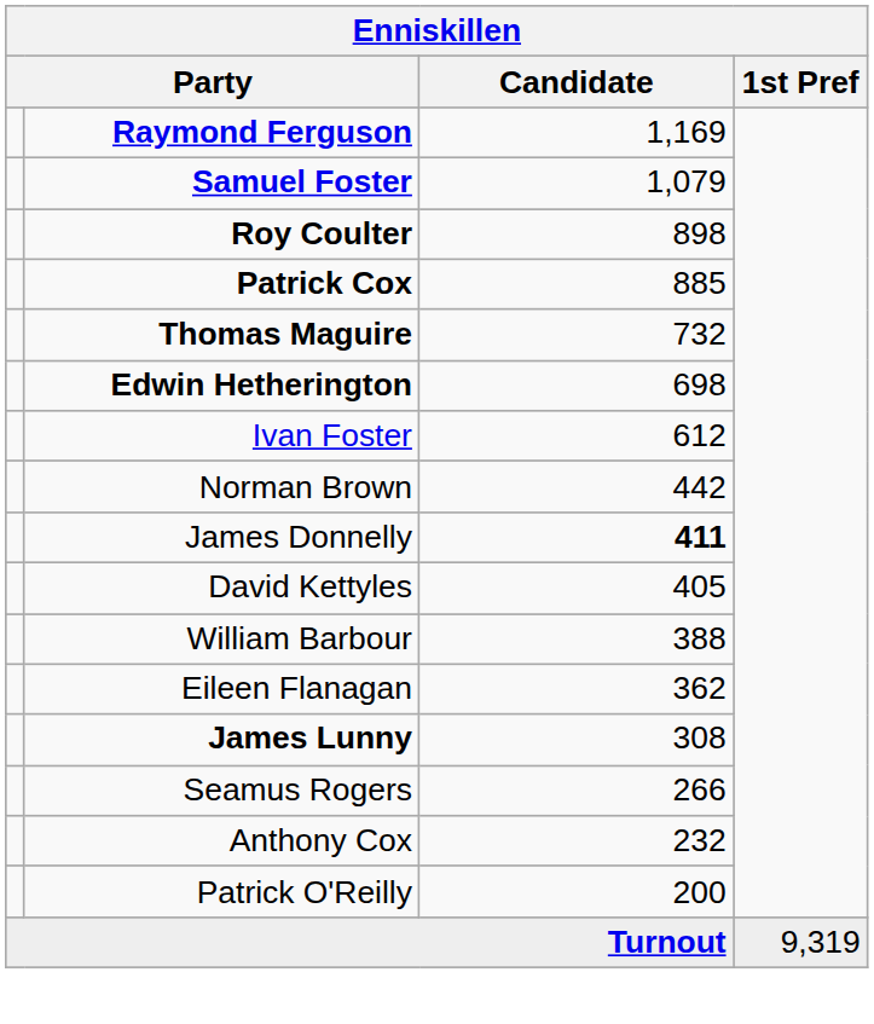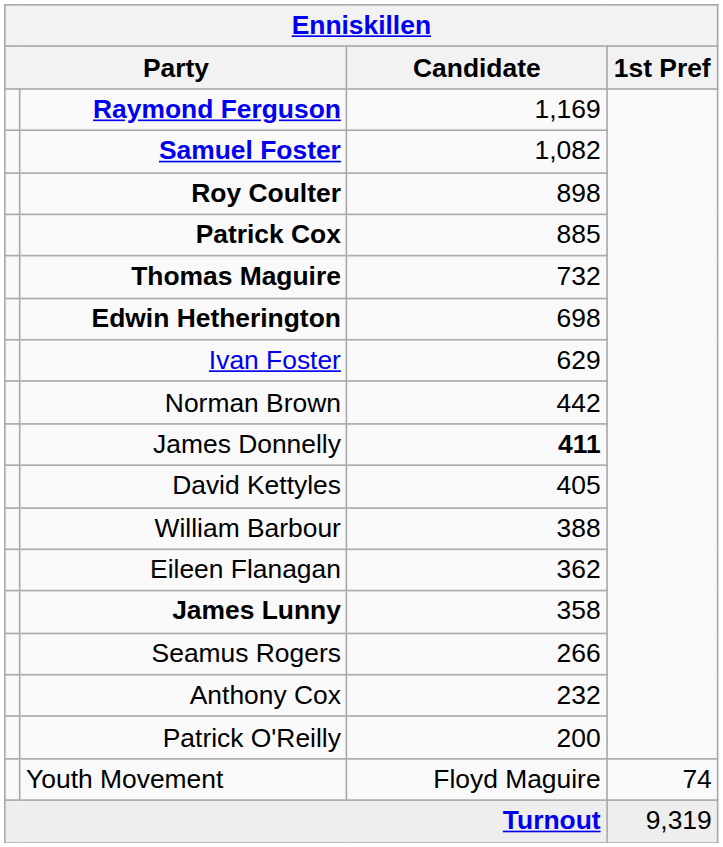Samuel Foster | Candidate: 1,079 -> 1,082
Ivan Foster | Candidate: 612 -> 629
James Lunny | Candidate: 308 -> 358
+ row: Youth Movement | Floyd Maguire | 74
